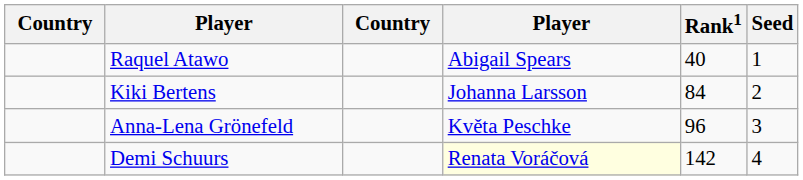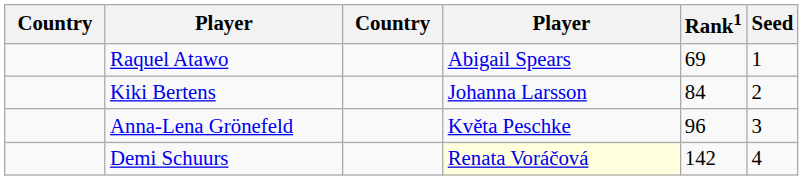Raquel Atawo | Rank1: 40 -> 69
